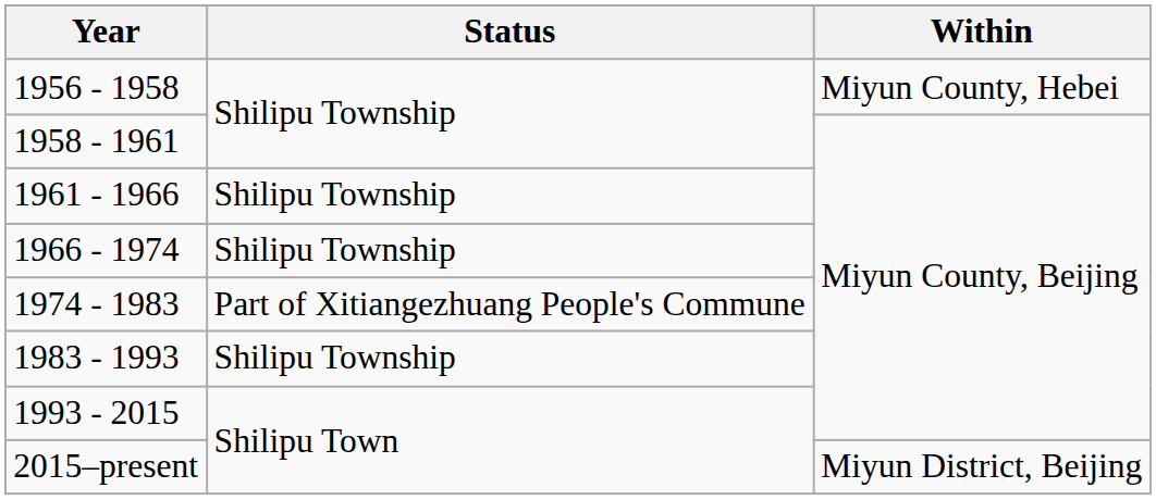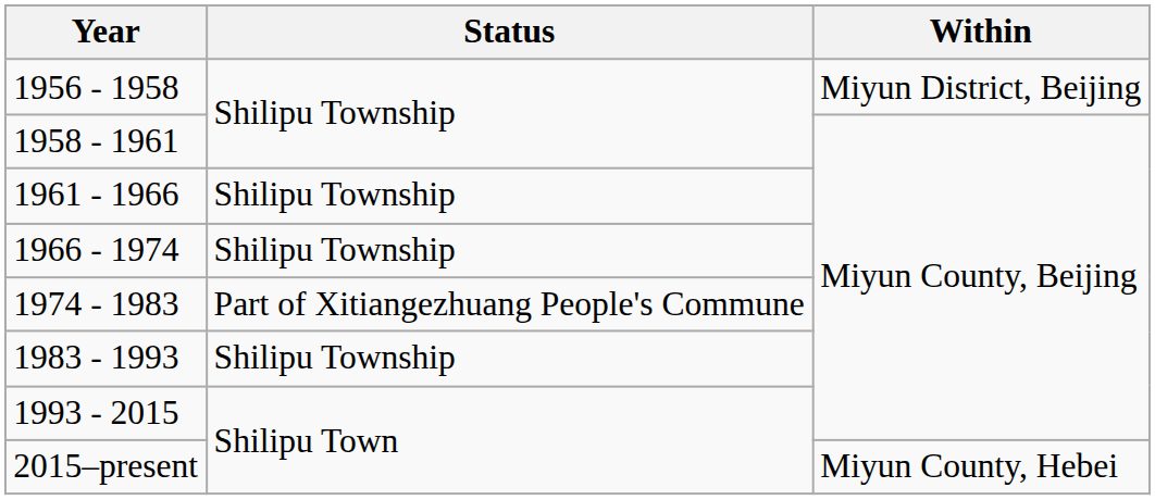1956 - 1958 | Within: Miyun County, Hebei -> Miyun District, Beijing
2015–present | Within: Miyun District, Beijing -> Miyun County, Hebei
